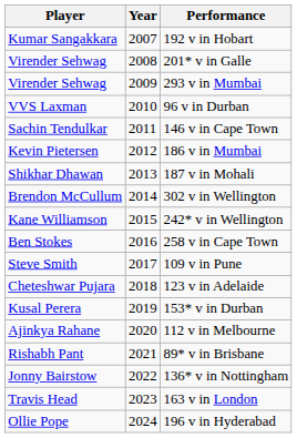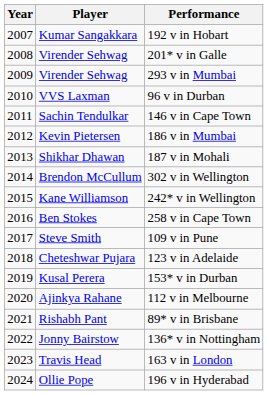columns swapped: Year <-> Player
